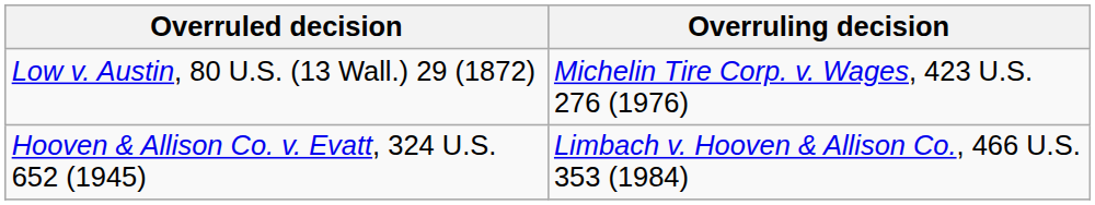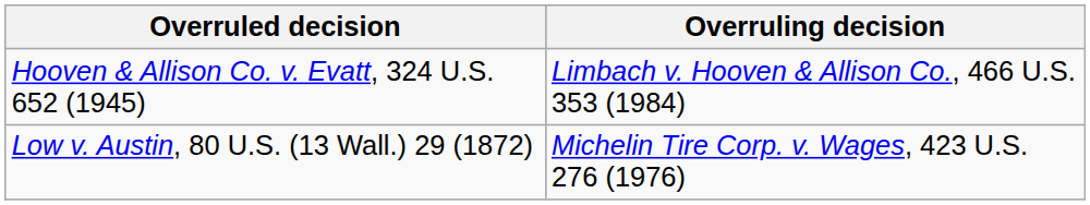rows swapped: Low v. Austin, 80 U.S. (13 Wall.) 29 (1872) <-> Hooven & Allison Co. v. Evatt, 324 U.S. 652 (1945)
